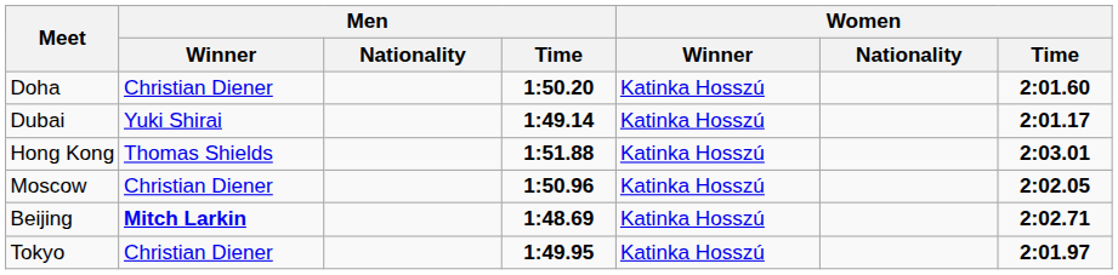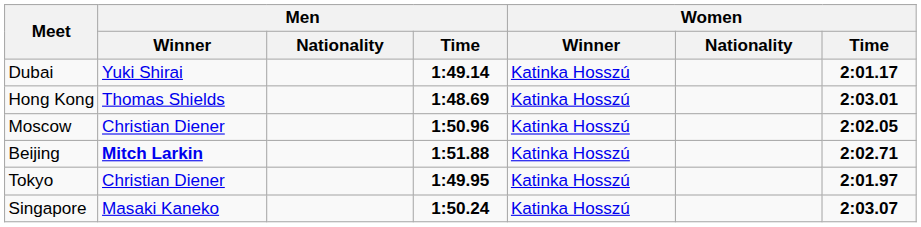- row: Doha | Christian Diener | 1:50.20 | Katinka Hosszú | 2:01.60
Hong Kong | Men / Time: 1:51.88 -> 1:48.69
Beijing | Men / Time: 1:48.69 -> 1:51.88
+ row: Singapore | Masaki Kaneko | 1:50.24 | Katinka Hosszú | 2:03.07
